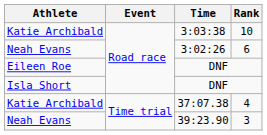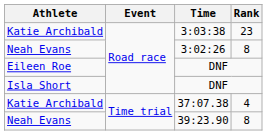3:03:38 | Rank: 10 -> 23
3:02:26 | Rank: 6 -> 8
39:23.90 | Rank: 3 -> 8
